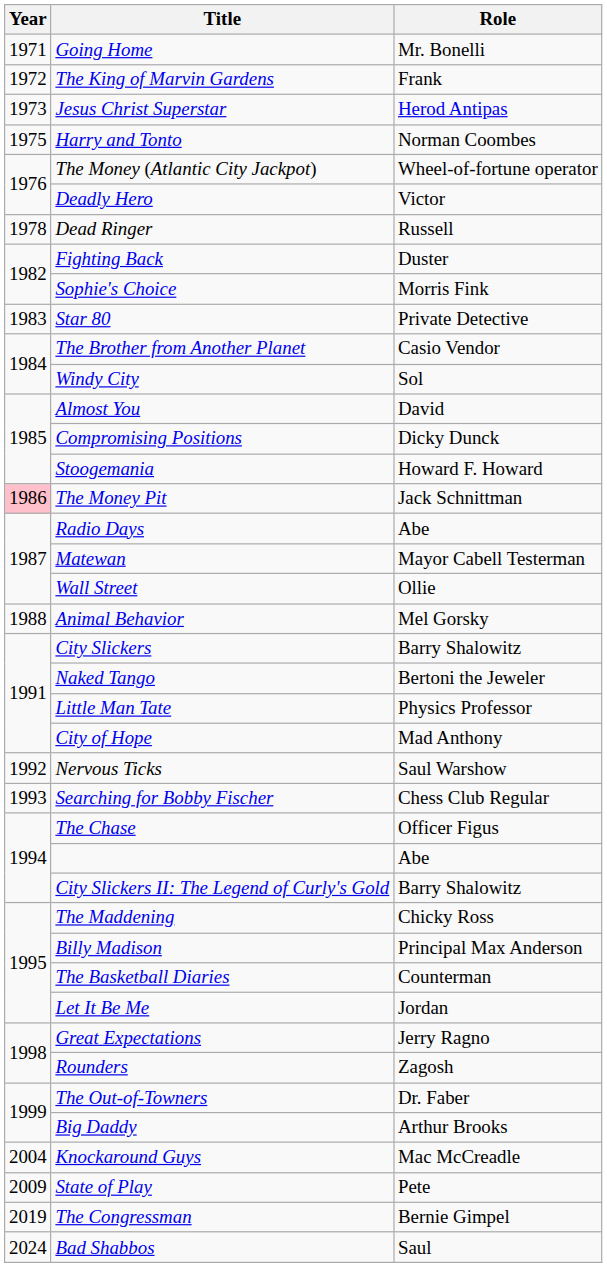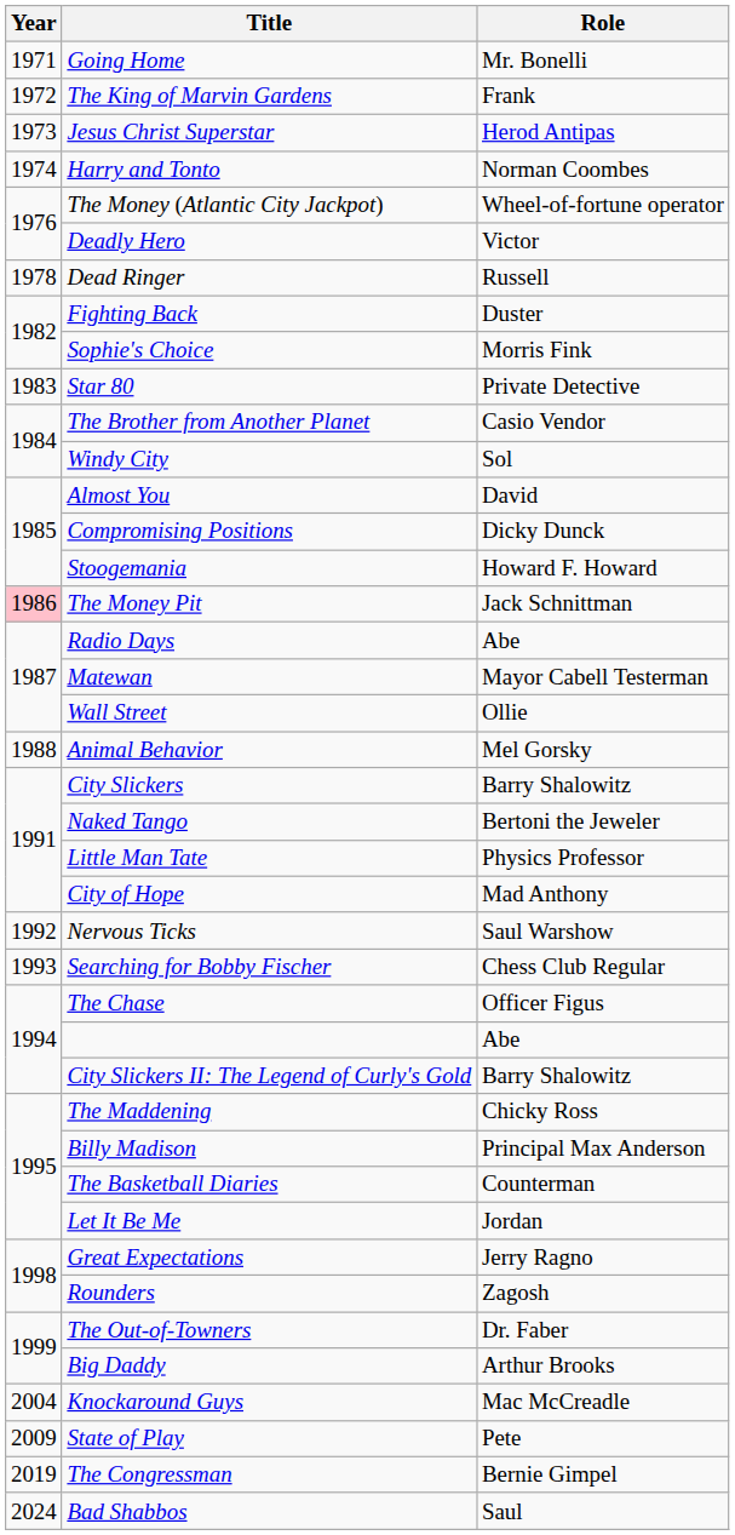Harry and Tonto | Year: 1975 -> 1974
